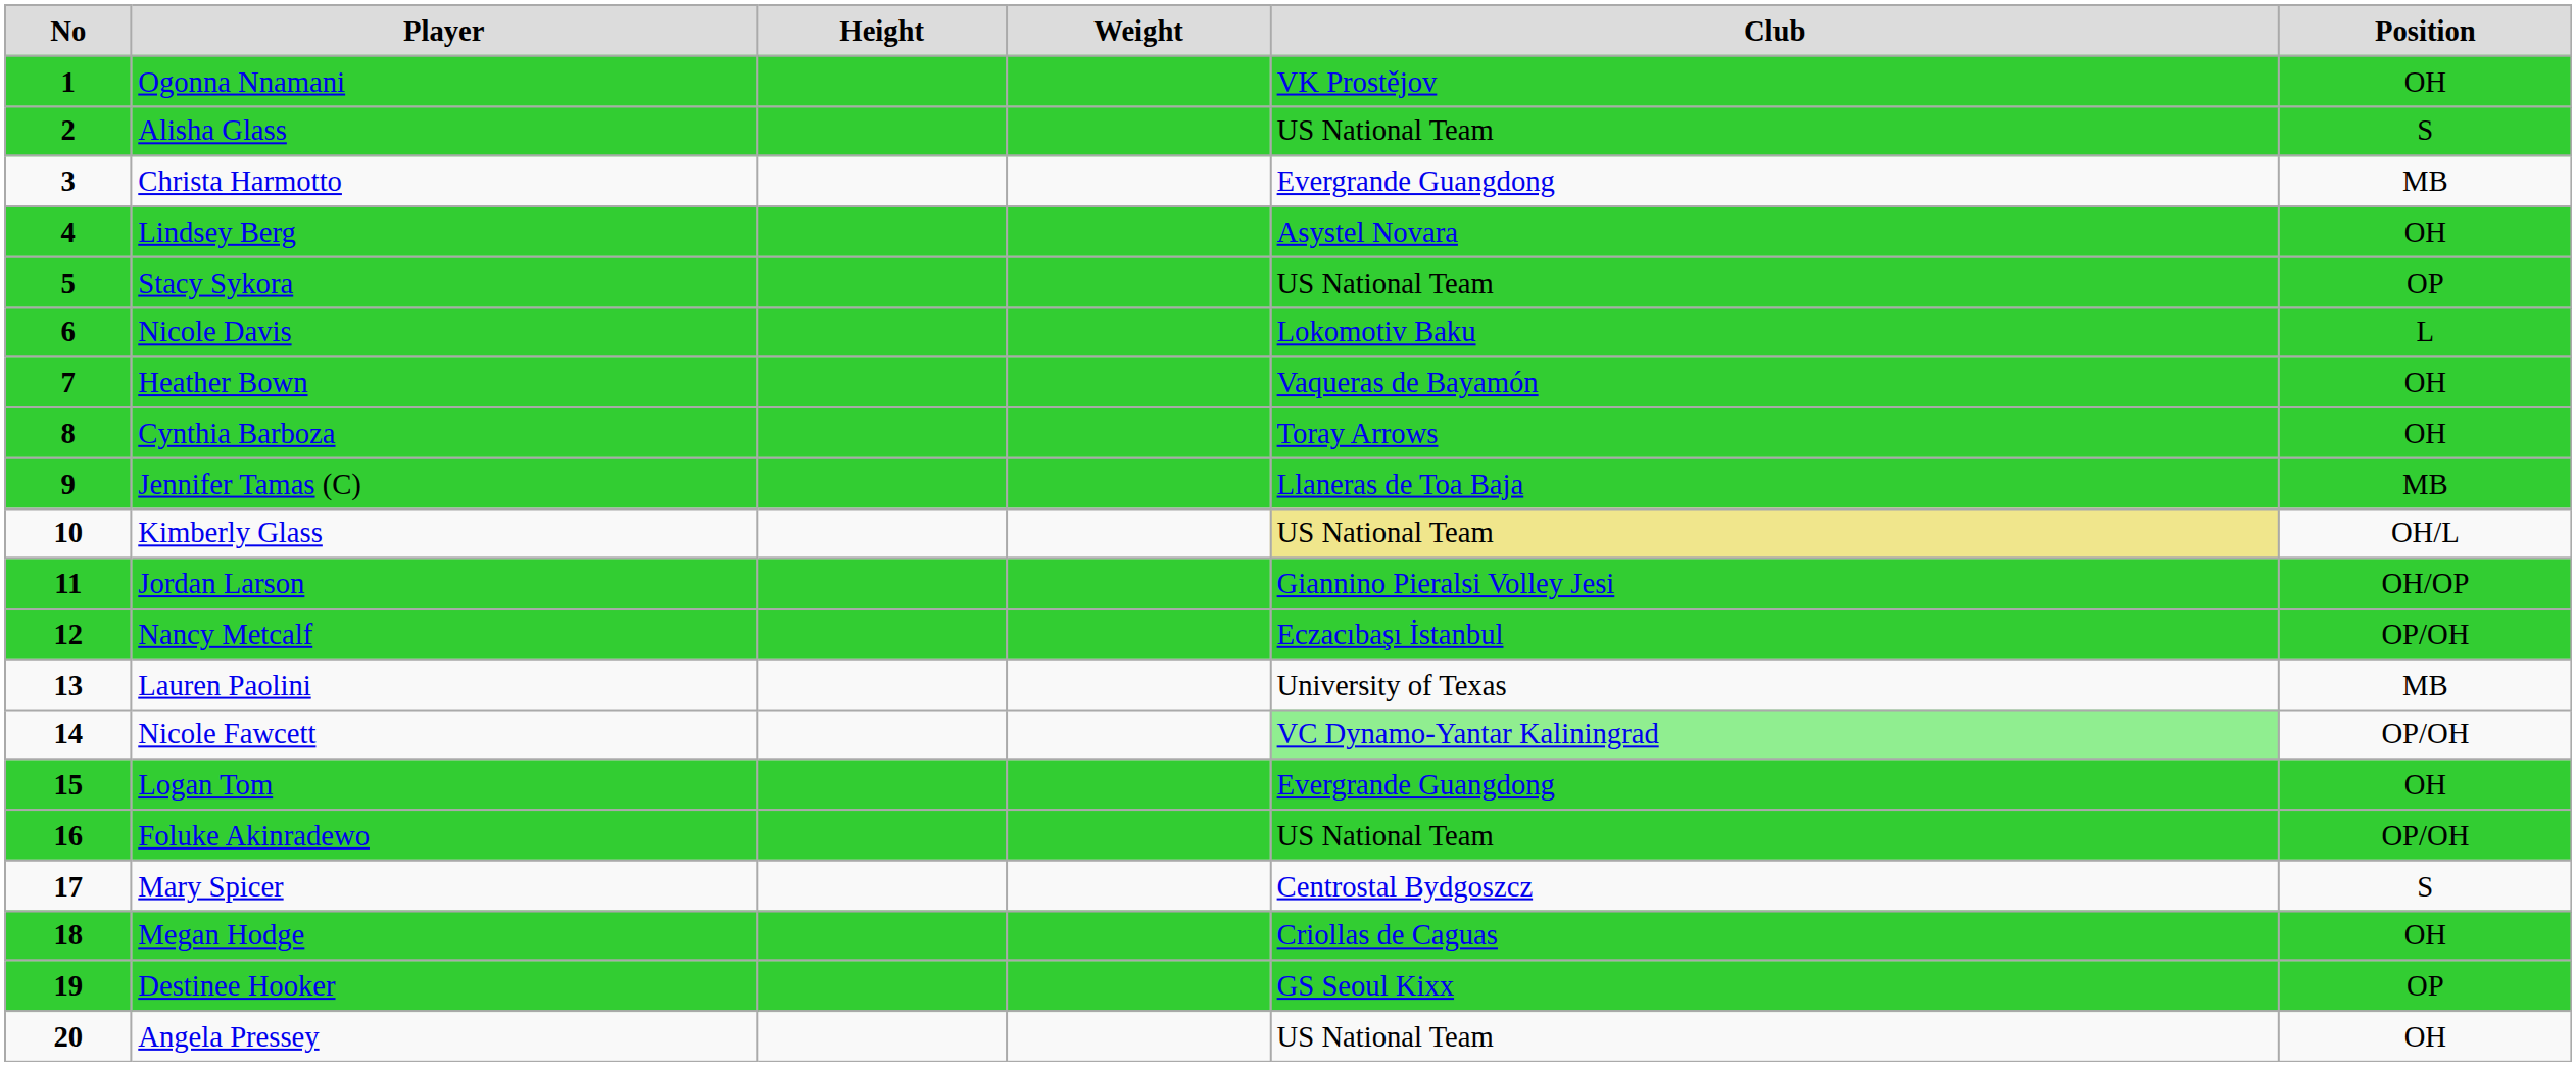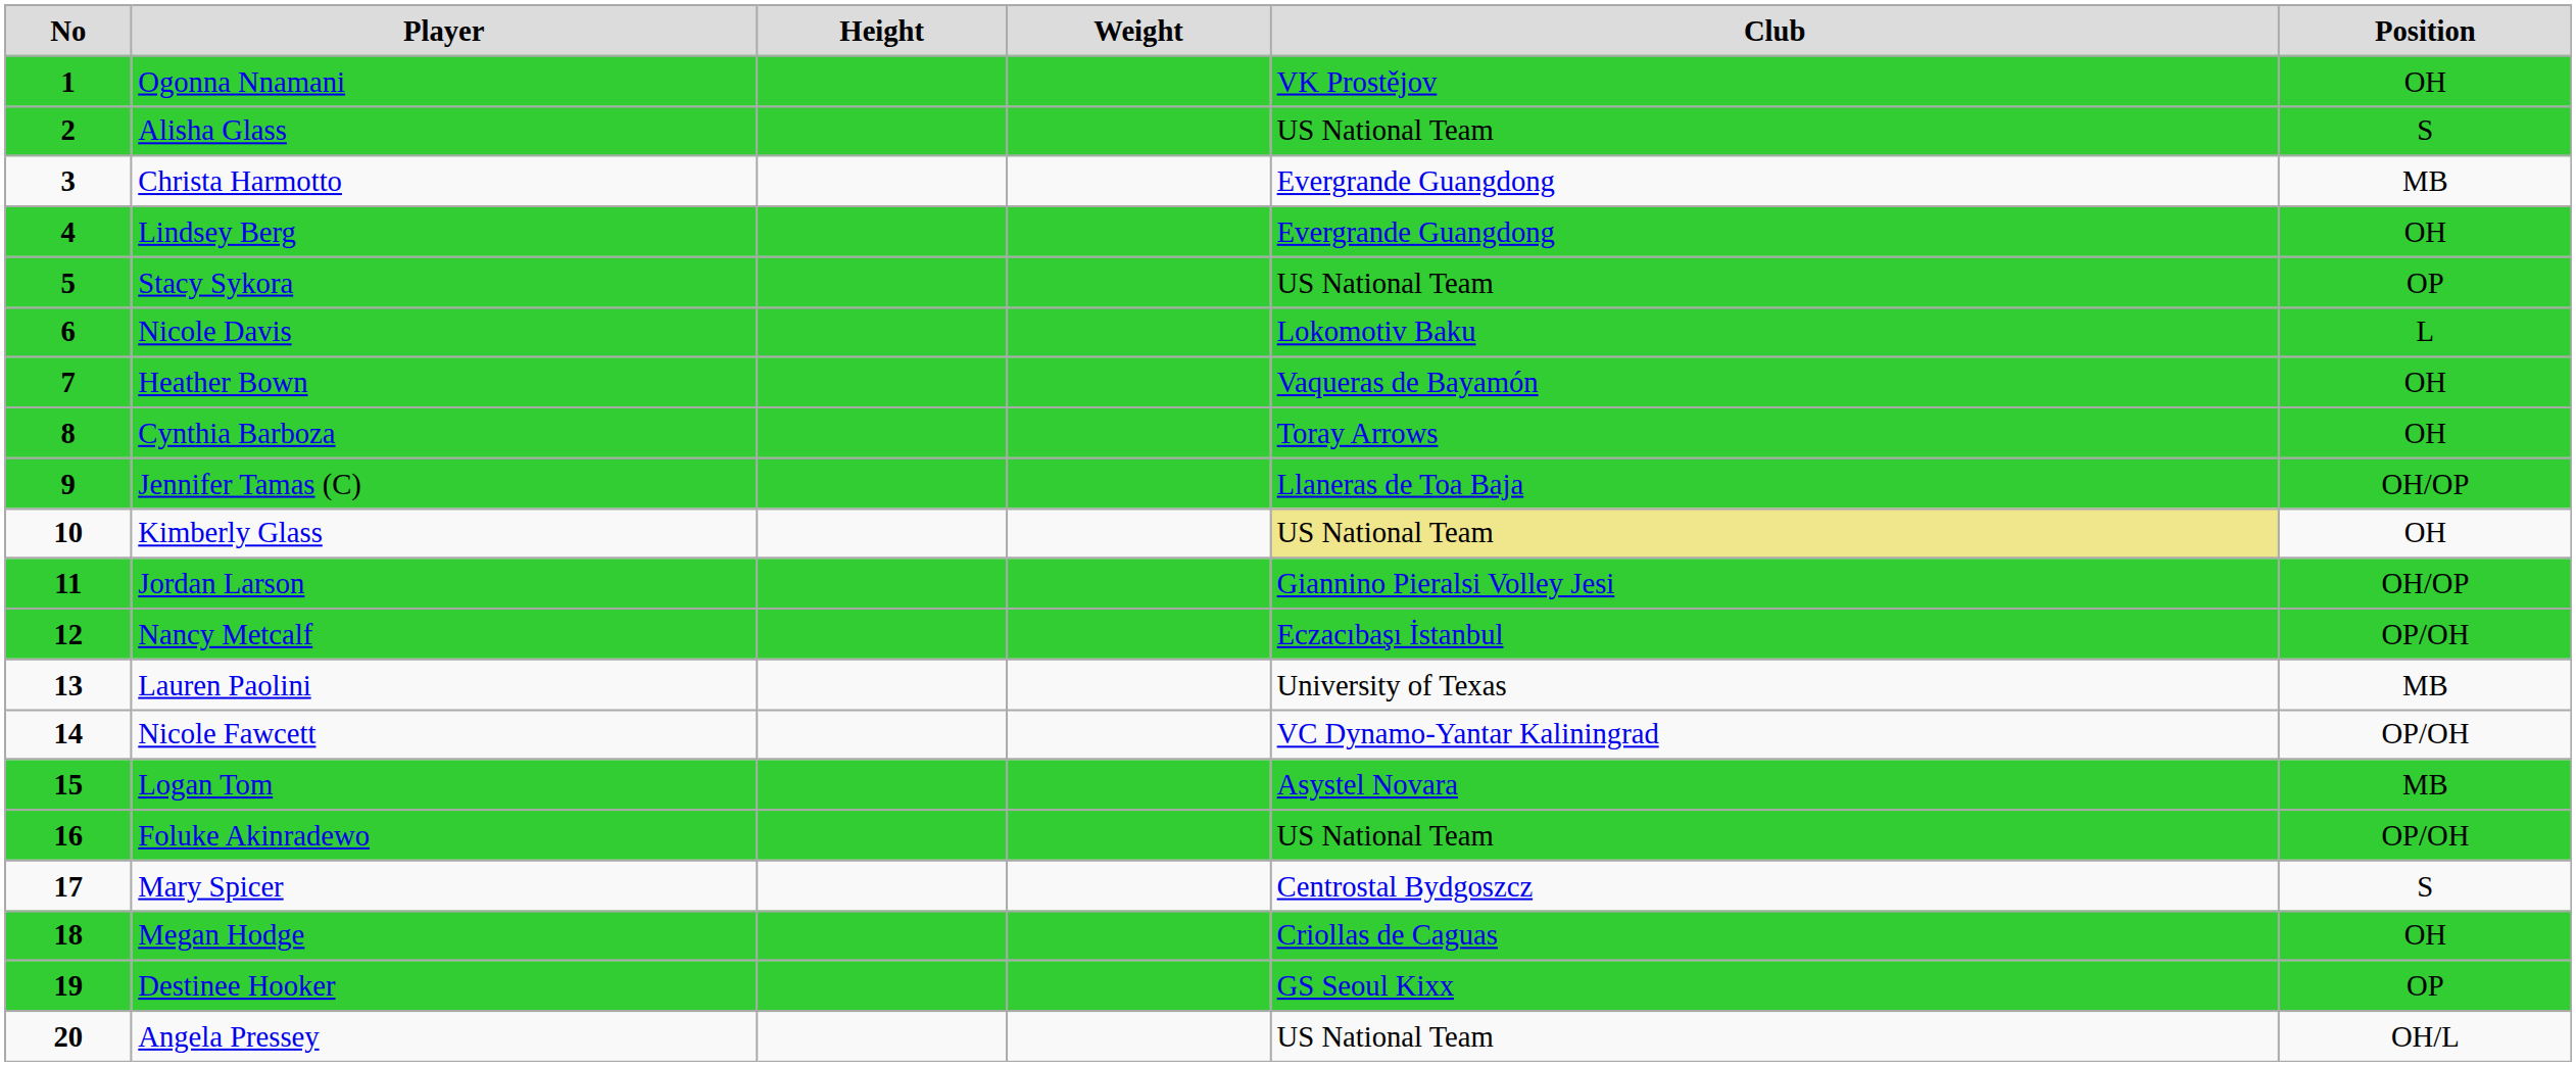Lindsey Berg | Club: Asystel Novara -> Evergrande Guangdong
Jennifer Tamas (C) | Position: MB -> OH/OP
Kimberly Glass | Position: OH/L -> OH
Nicole Fawcett | Club: lightgreen background -> no background
Logan Tom | Club: Evergrande Guangdong -> Asystel Novara
Logan Tom | Position: OH -> MB
Angela Pressey | Position: OH -> OH/L
